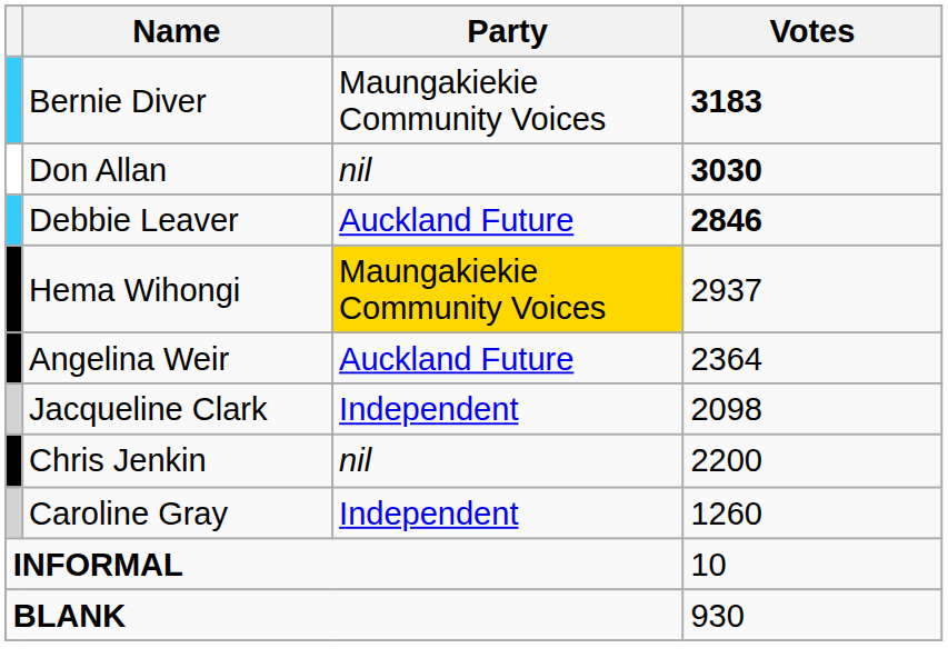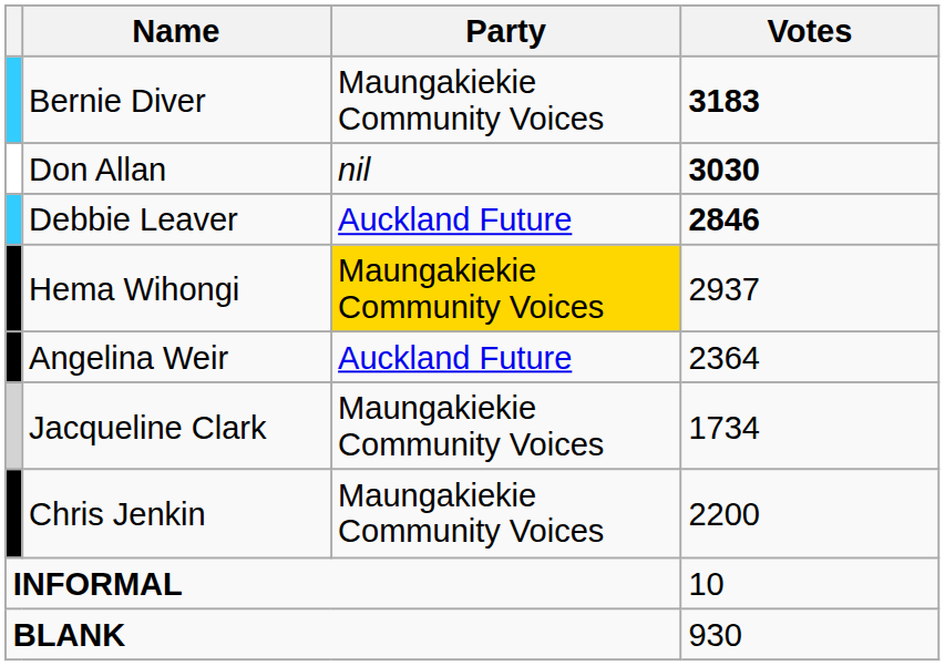Jacqueline Clark | Party: Independent -> Maungakiekie Community Voices
Jacqueline Clark | Votes: 2098 -> 1734
Chris Jenkin | Party: nil -> Maungakiekie Community Voices
- row: Caroline Gray | Independent | 1260
